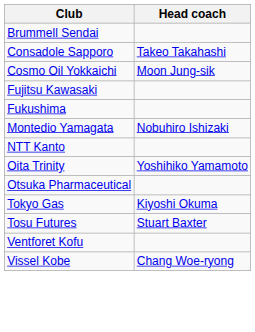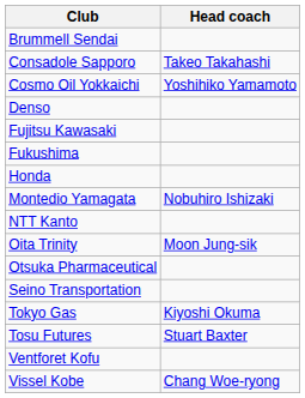Cosmo Oil Yokkaichi | Head coach: Moon Jung-sik -> Yoshihiko Yamamoto
+ row: Denso
+ row: Honda
Oita Trinity | Head coach: Yoshihiko Yamamoto -> Moon Jung-sik
+ row: Seino Transportation
